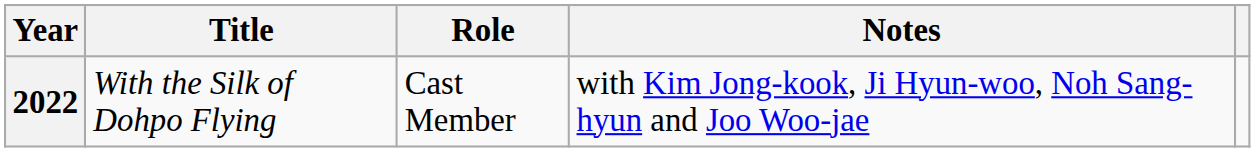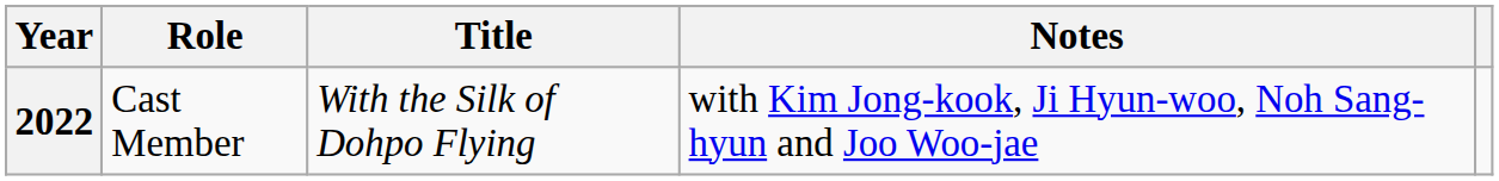columns swapped: Title <-> Role
